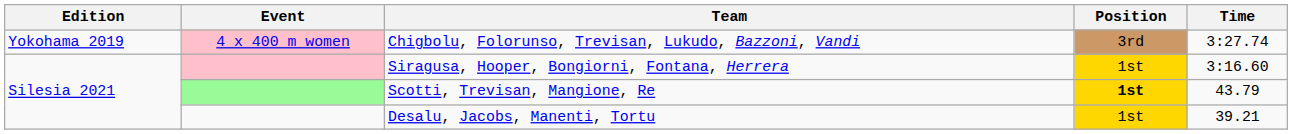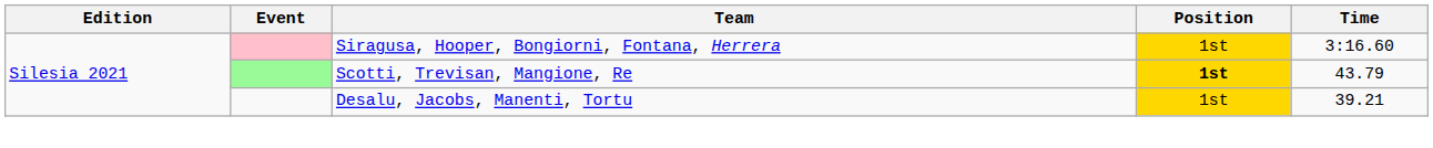- row: Yokohama 2019 | 4 x 400 m women | Chigbolu, Folorunso, Trevisan, Lukudo, Bazzoni, Vandi | 3rd | 3:27.74
